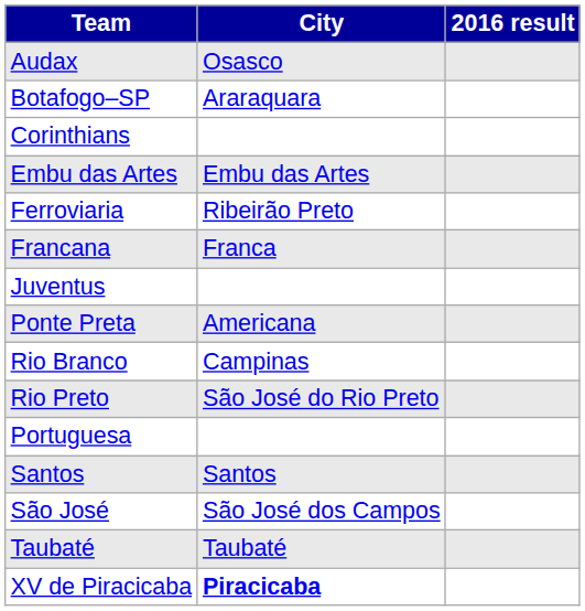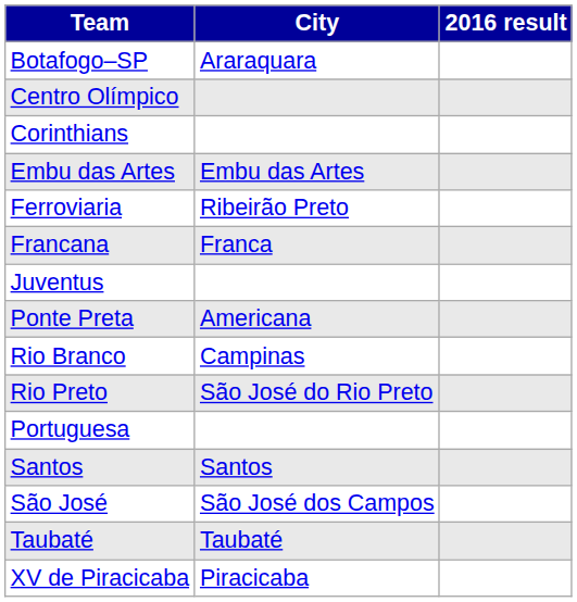- row: Audax | Osasco
+ row: Centro Olímpico
XV de Piracicaba | City: bold -> normal
